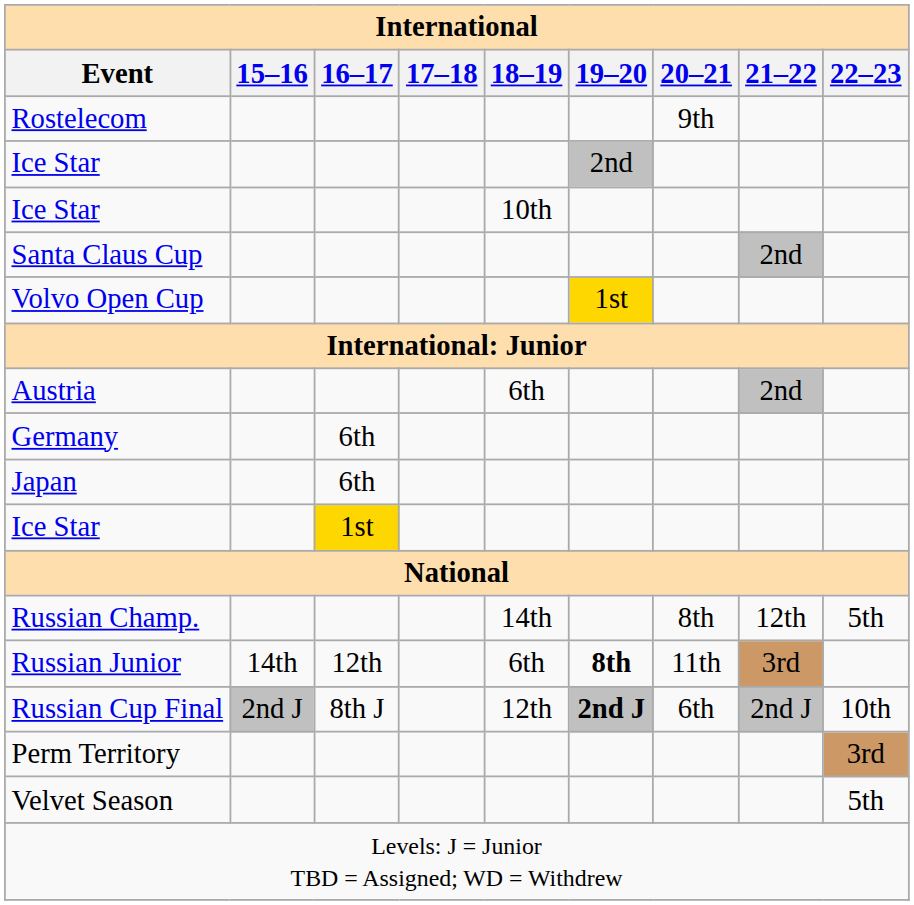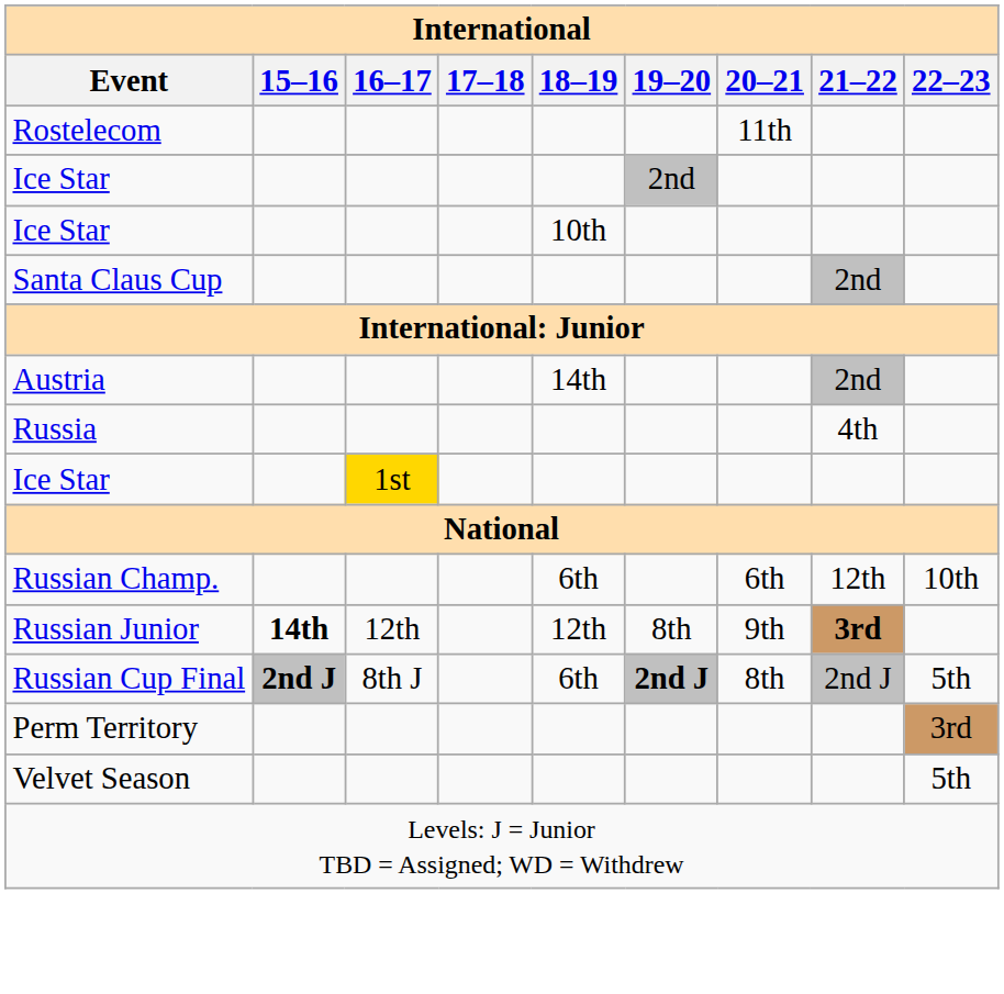Rostelecom | 20–21: 9th -> 11th
- row: Volvo Open Cup | 1st
Austria | 18–19: 6th -> 14th
- row: Germany | 6th
- row: Japan | 6th
+ row: Russia | 4th
Russian Champ. | 18–19: 14th -> 6th
Russian Champ. | 20–21: 8th -> 6th
Russian Champ. | 22–23: 5th -> 10th
Russian Junior | 15–16: normal -> bold
Russian Junior | 18–19: 6th -> 12th
Russian Junior | 19–20: bold -> normal
Russian Junior | 20–21: 11th -> 9th
Russian Junior | 21–22: normal -> bold
Russian Cup Final | 15–16: normal -> bold
Russian Cup Final | 18–19: 12th -> 6th
Russian Cup Final | 20–21: 6th -> 8th
Russian Cup Final | 22–23: 10th -> 5th
